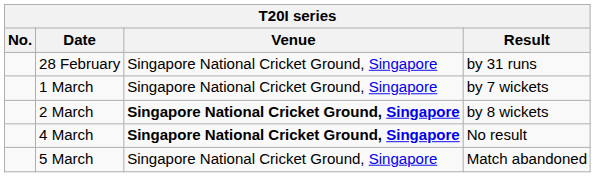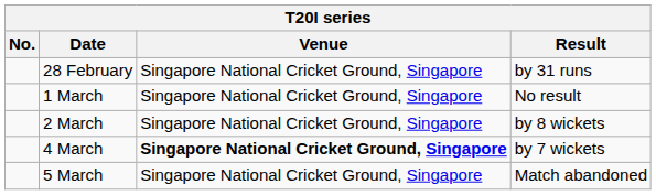1 March | Result: by 7 wickets -> No result
2 March | Venue: bold -> normal
4 March | Result: No result -> by 7 wickets
